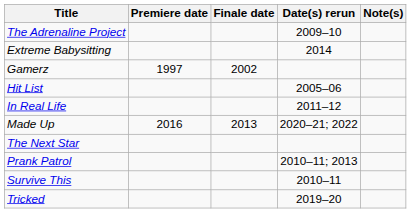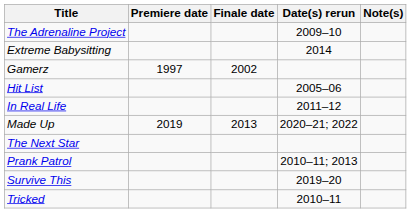Made Up | Premiere date: 2016 -> 2019
Survive This | Date(s) rerun: 2010–11 -> 2019–20
Tricked | Date(s) rerun: 2019–20 -> 2010–11
